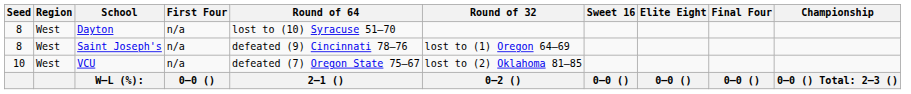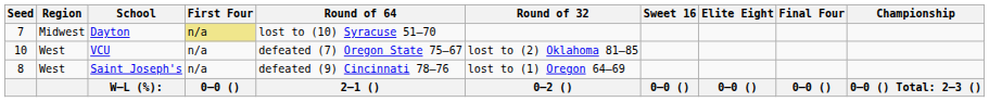Dayton | Seed: 8 -> 7
Dayton | Region: West -> Midwest
Dayton | First Four: no background -> khaki background
rows swapped: Saint Joseph's <-> VCU
